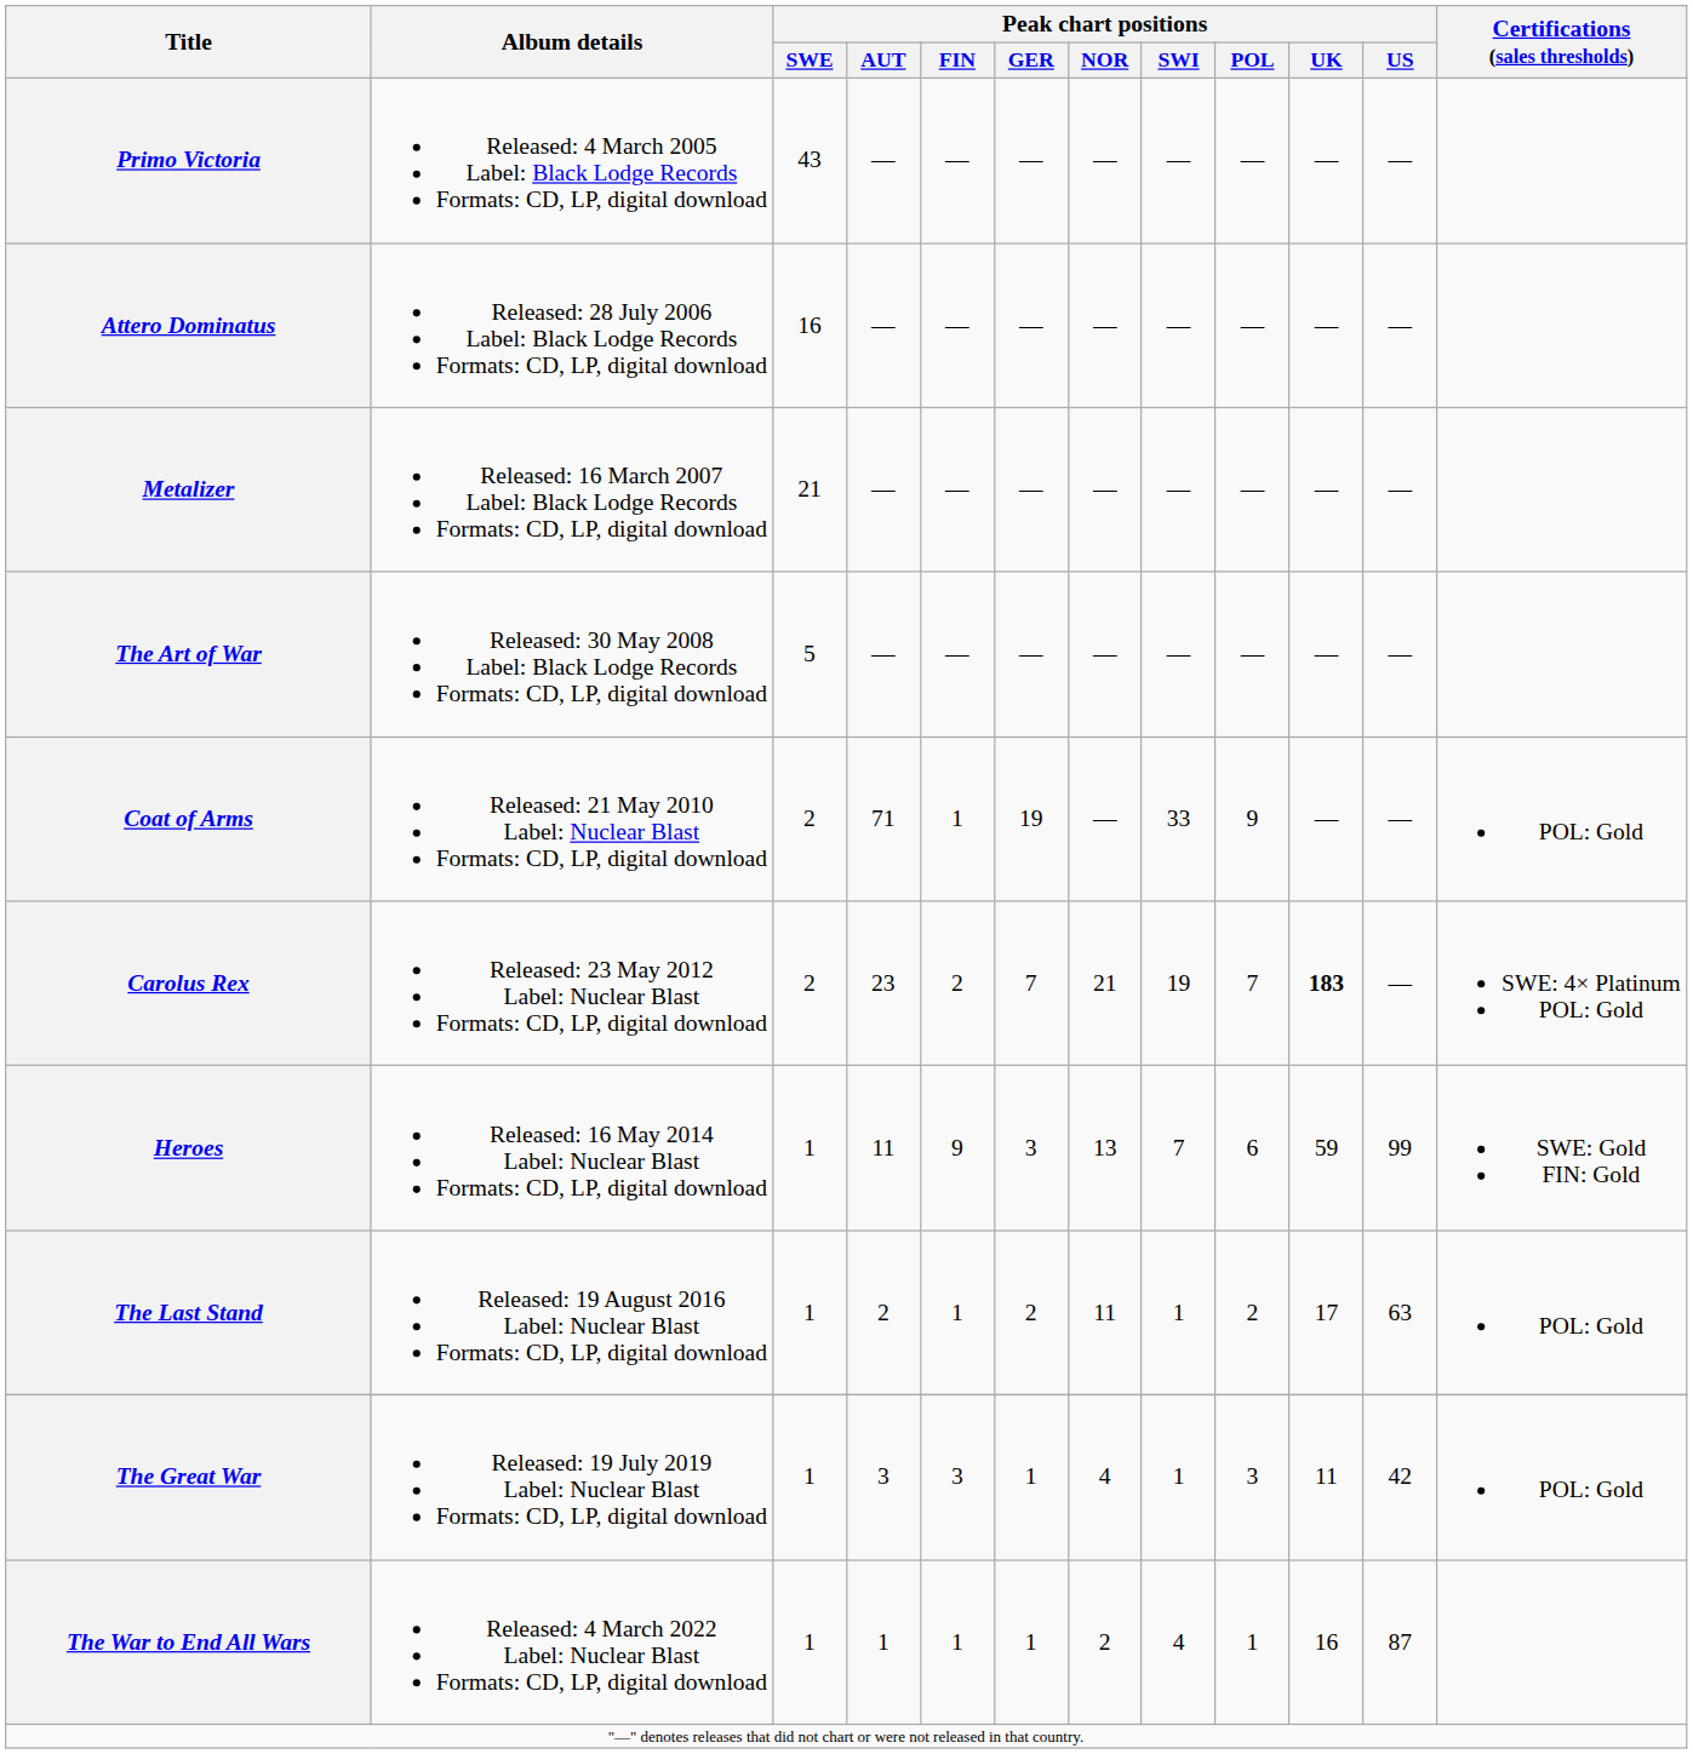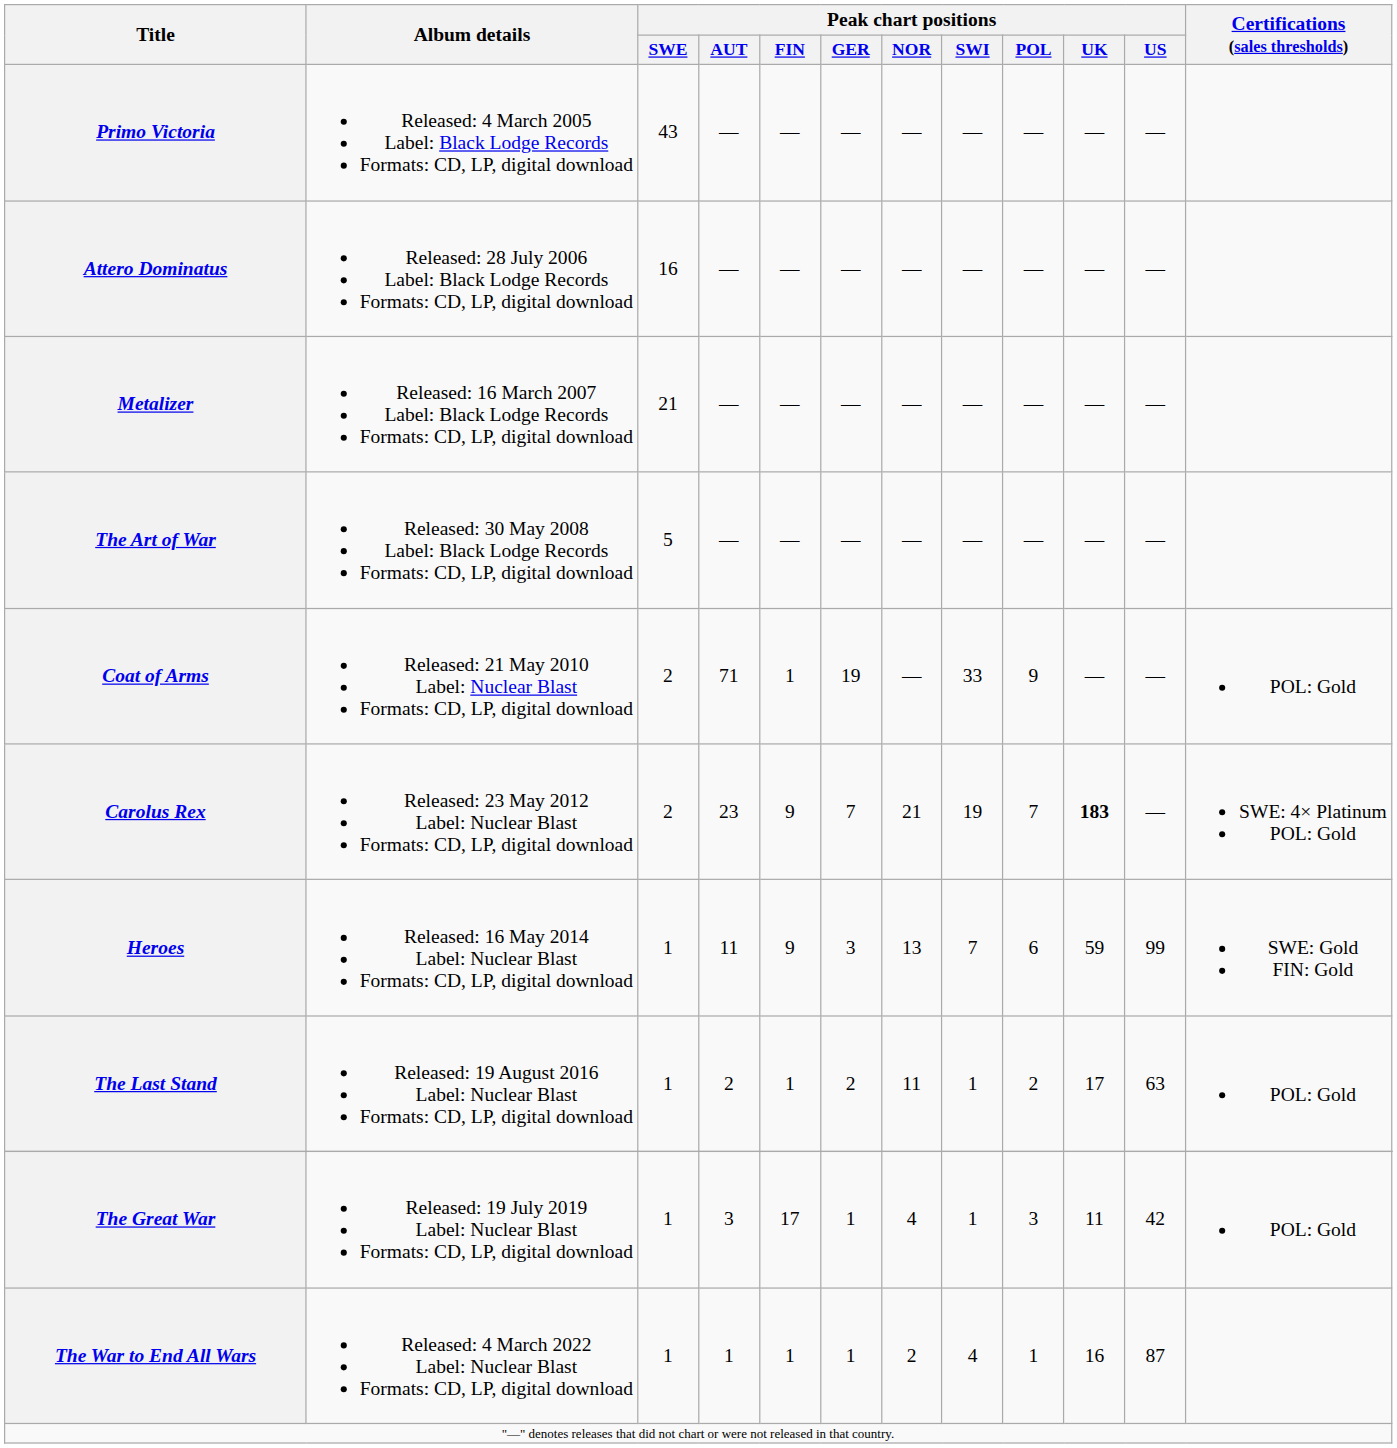Carolus Rex | Peak chart positions / FIN: 2 -> 9
The Great War | Peak chart positions / FIN: 3 -> 17
